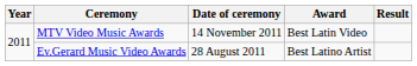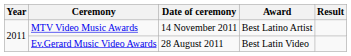MTV Video Music Awards | Award: Best Latin Video -> Best Latino Artist
Ev.Gerard Music Video Awards | Award: Best Latino Artist -> Best Latin Video
